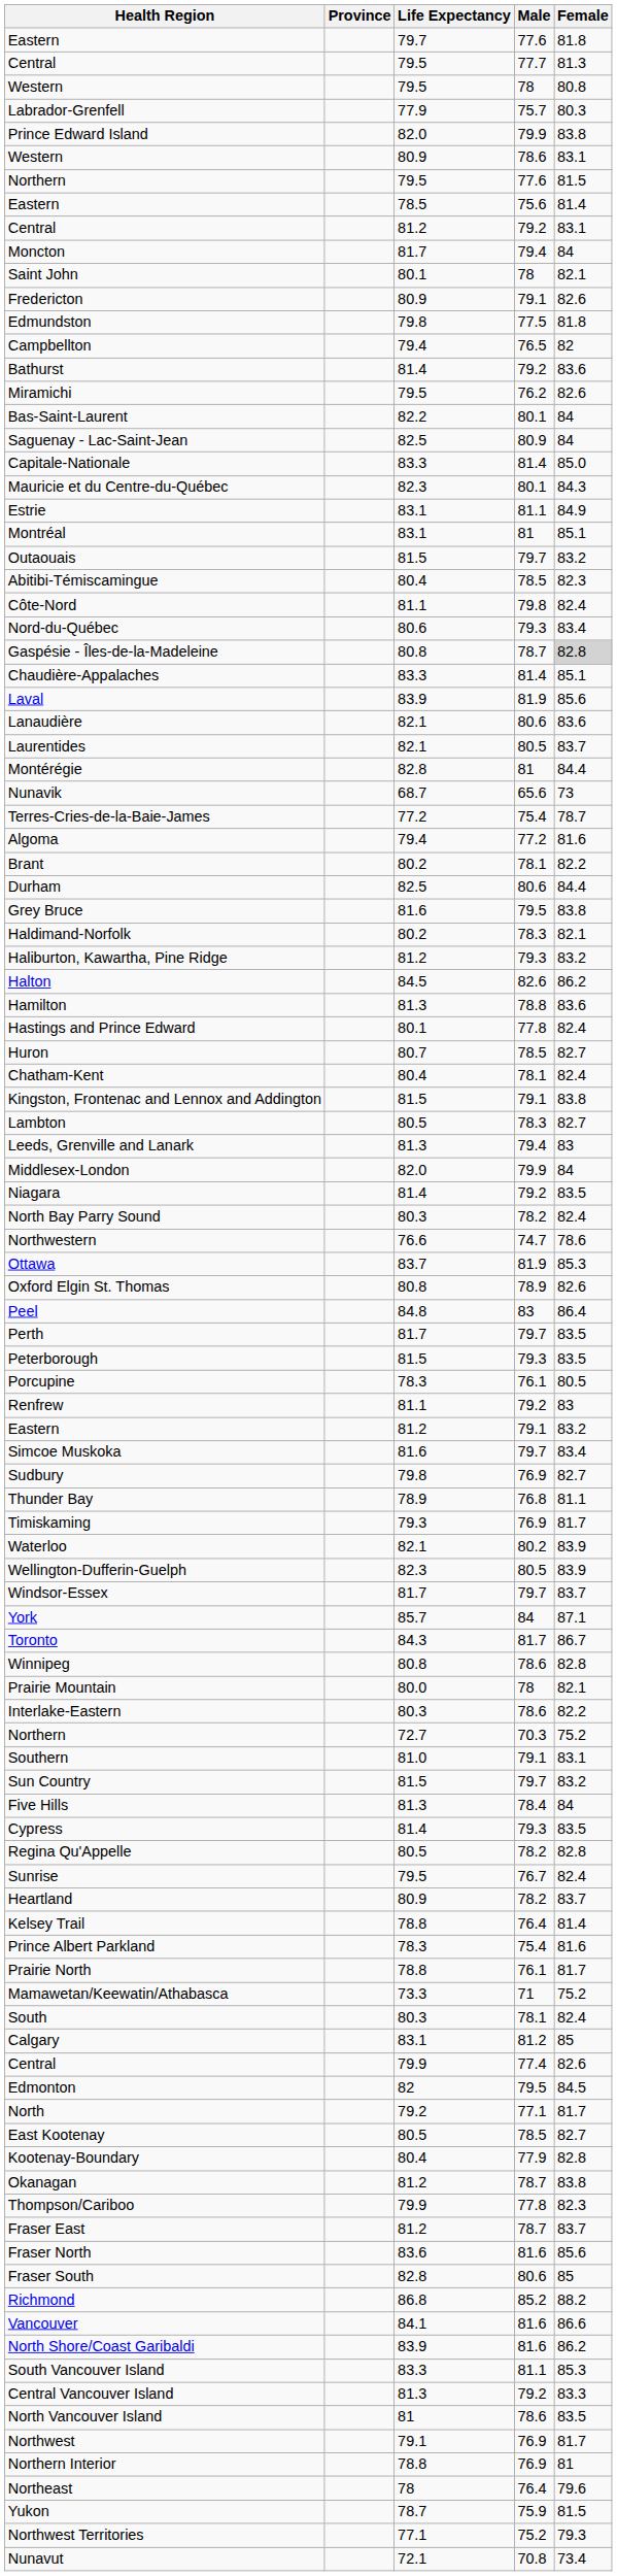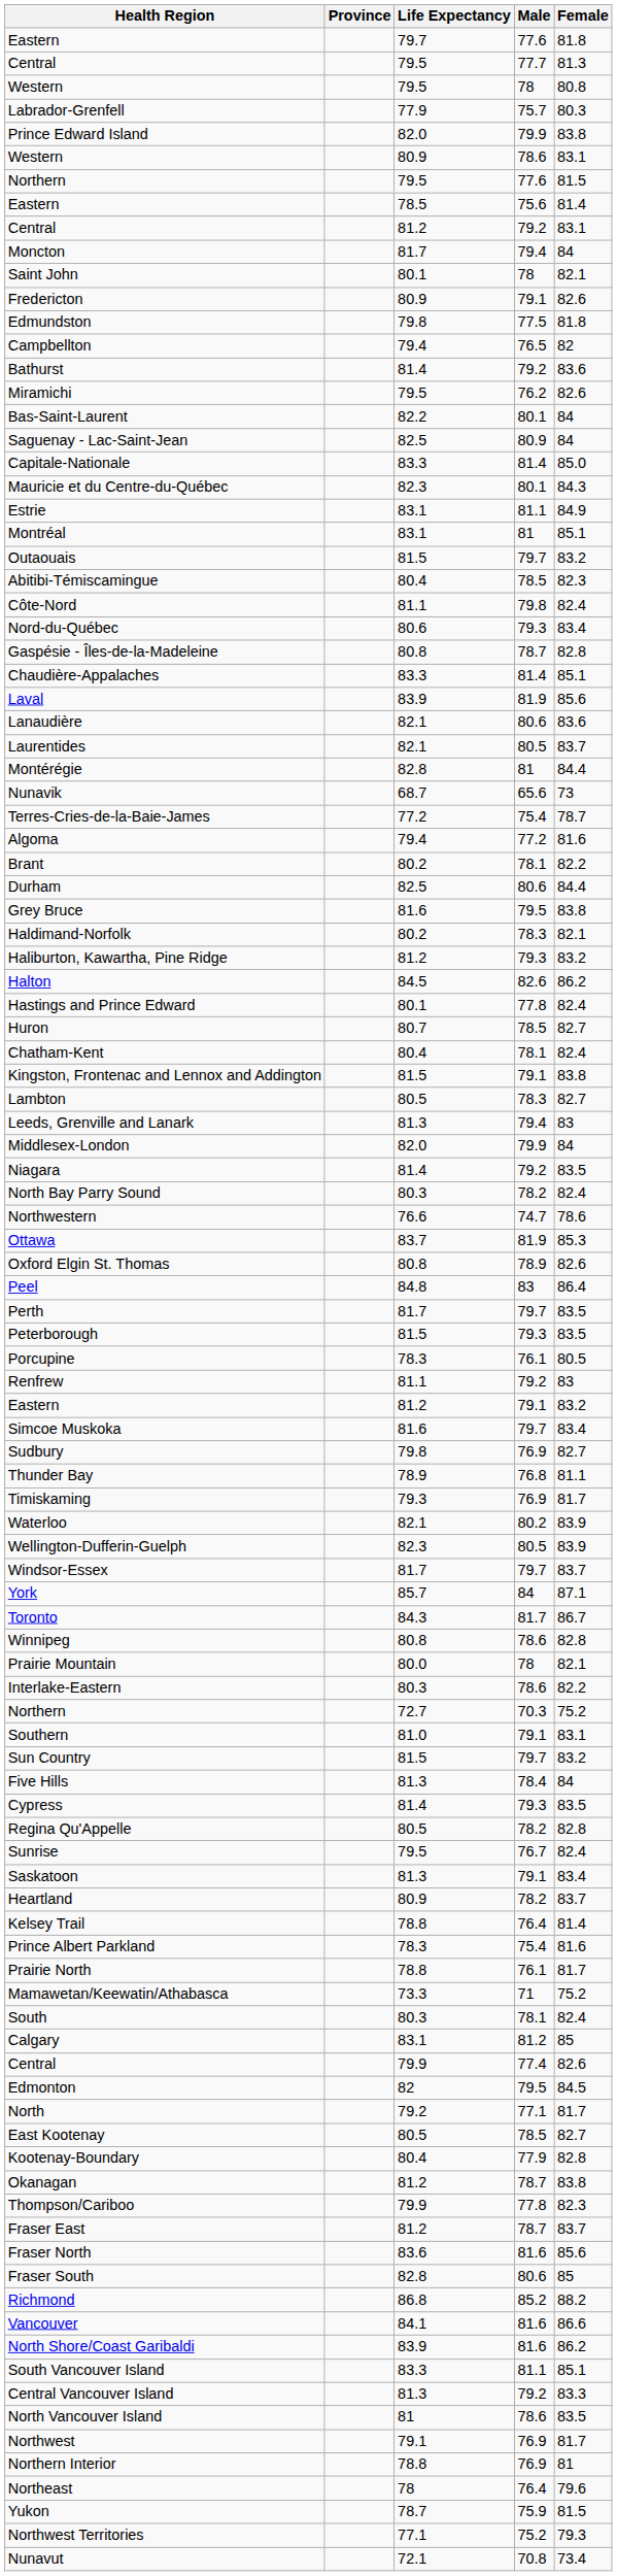Gaspésie - Îles-de-la-Madeleine | Female: lightgrey background -> no background
- row: Hamilton | 81.3 | 78.8 | 83.6
+ row: Saskatoon | 81.3 | 79.1 | 83.4
South Vancouver Island | Female: 85.3 -> 85.1
